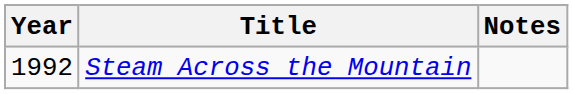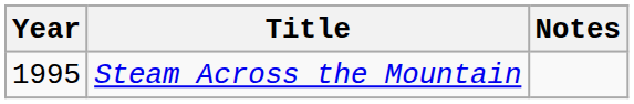Steam Across the Mountain | Year: 1992 -> 1995
